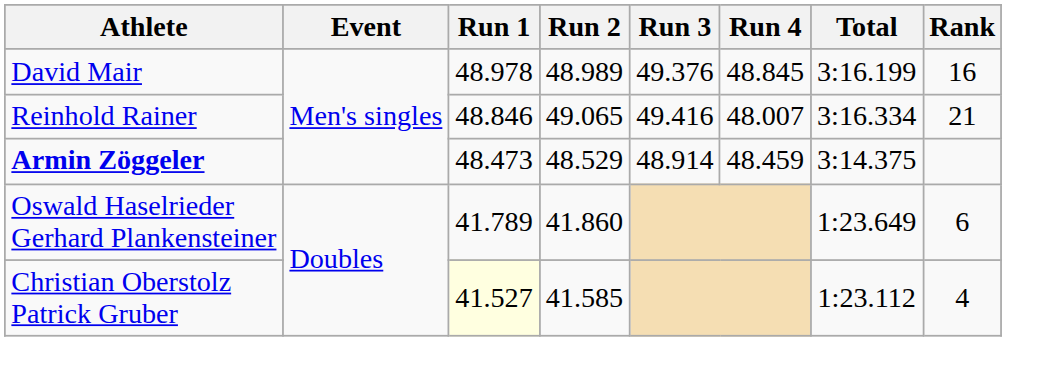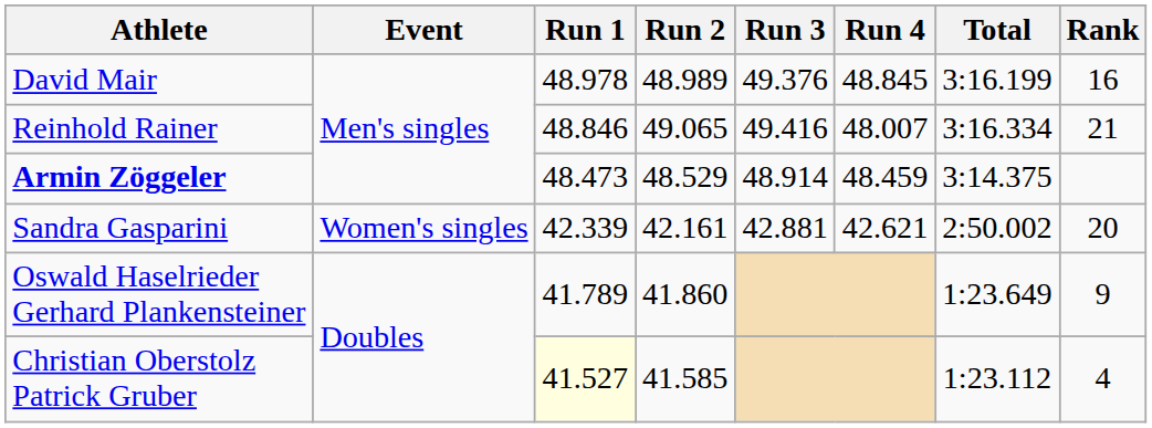+ row: Sandra Gasparini | Women's singles | 42.339 | 42.161 | 42.881 | 42.621 | 2:50.002 | 20
Oswald Haselrieder Gerhard Plankensteiner | Rank: 6 -> 9
